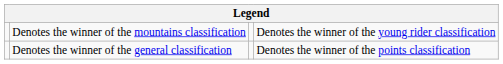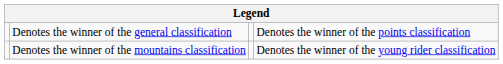rows swapped: Denotes the winner of the general classification <-> Denotes the winner of the mountains classification
